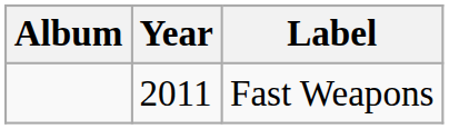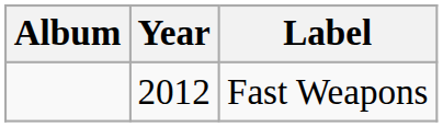Fast Weapons | Year: 2011 -> 2012
